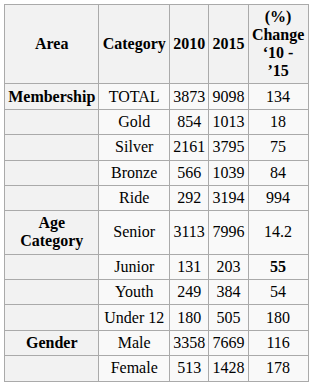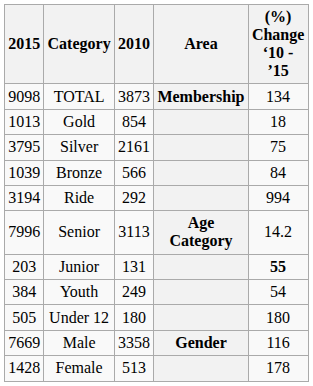columns swapped: Area <-> 2015
